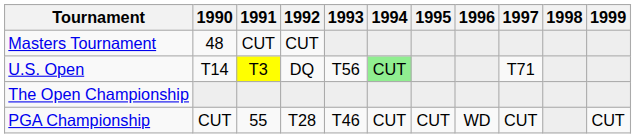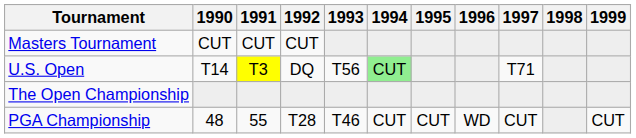Masters Tournament | 1990: 48 -> CUT
PGA Championship | 1990: CUT -> 48
